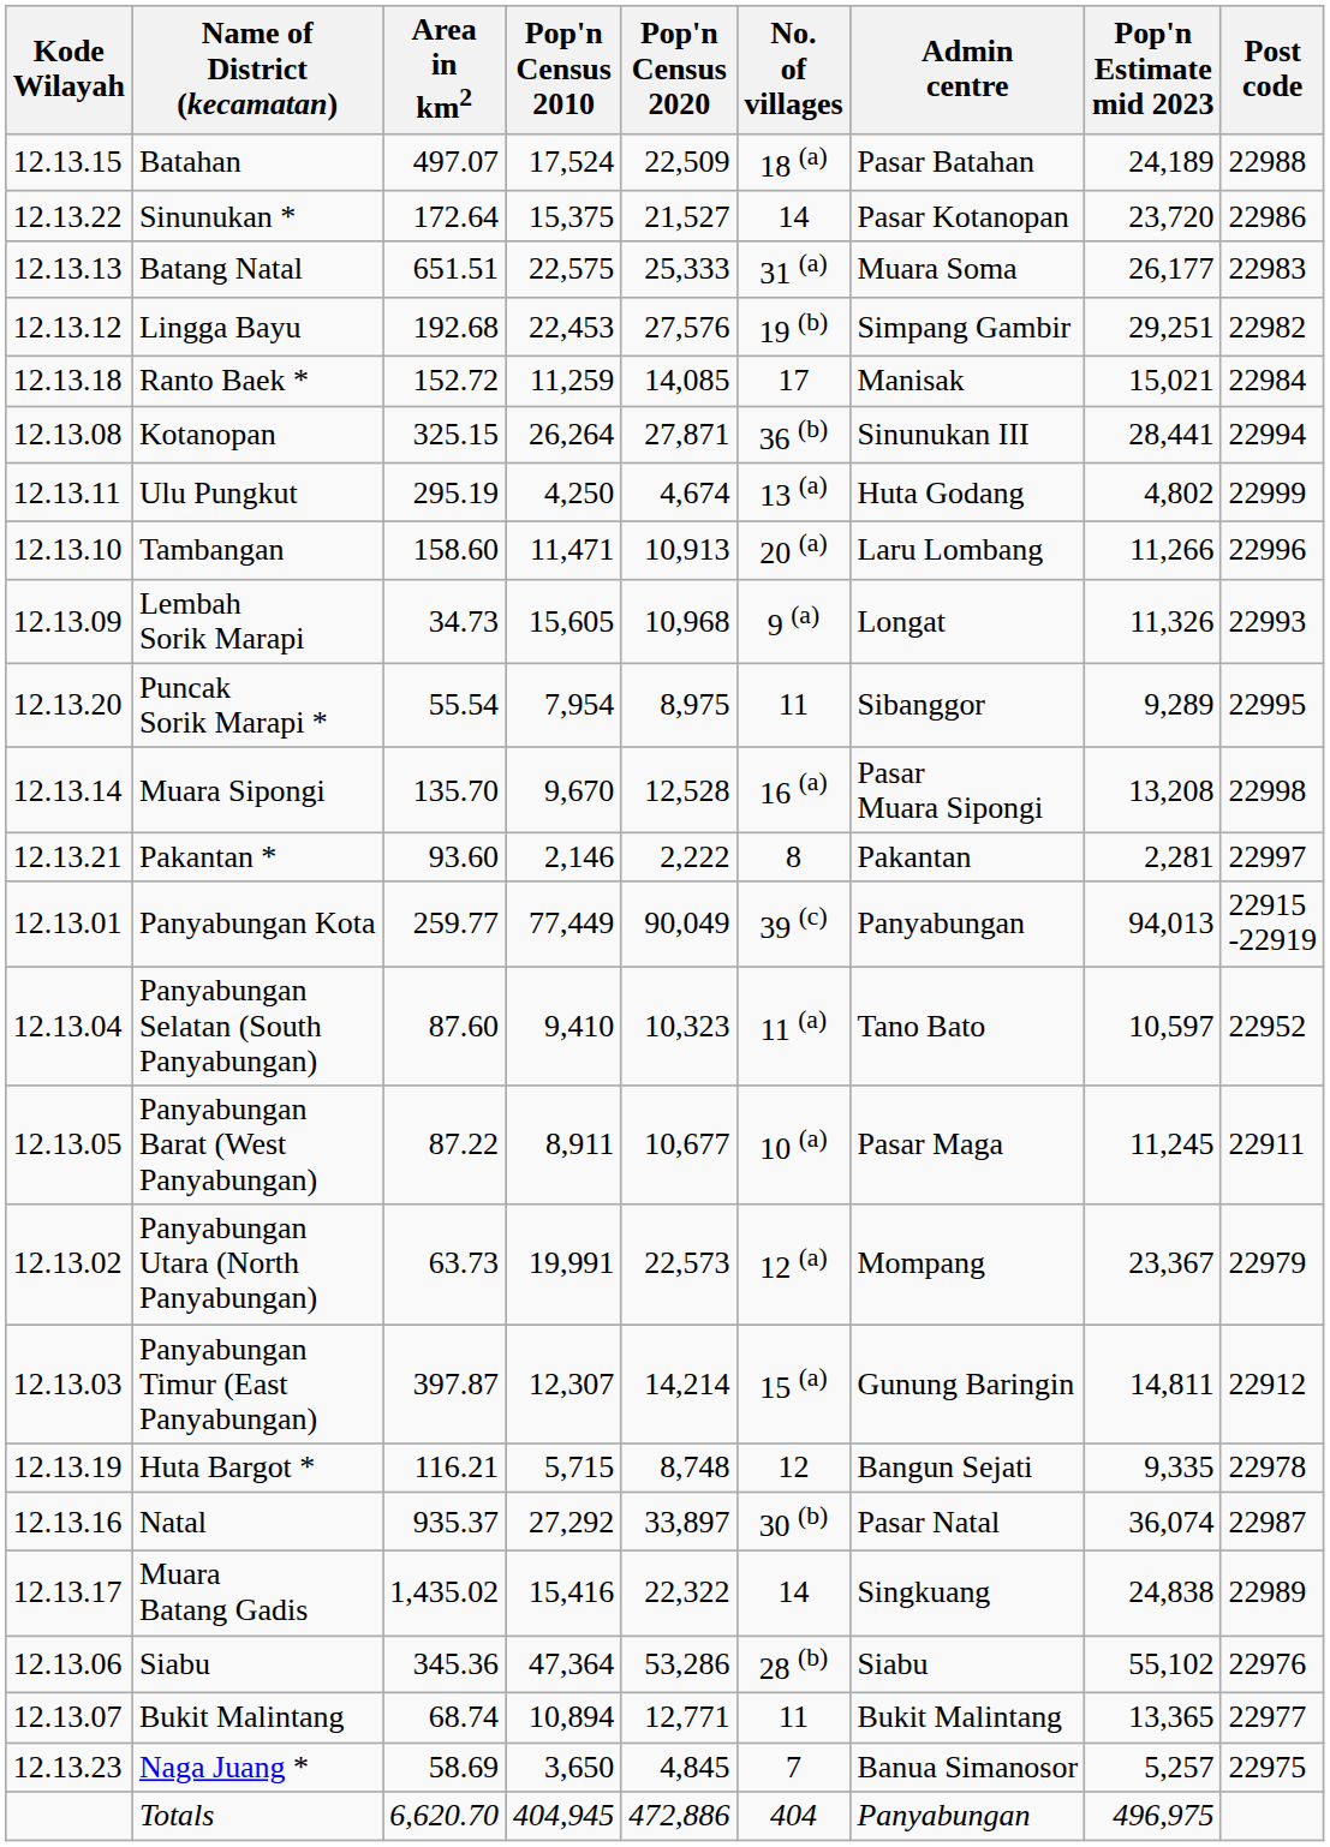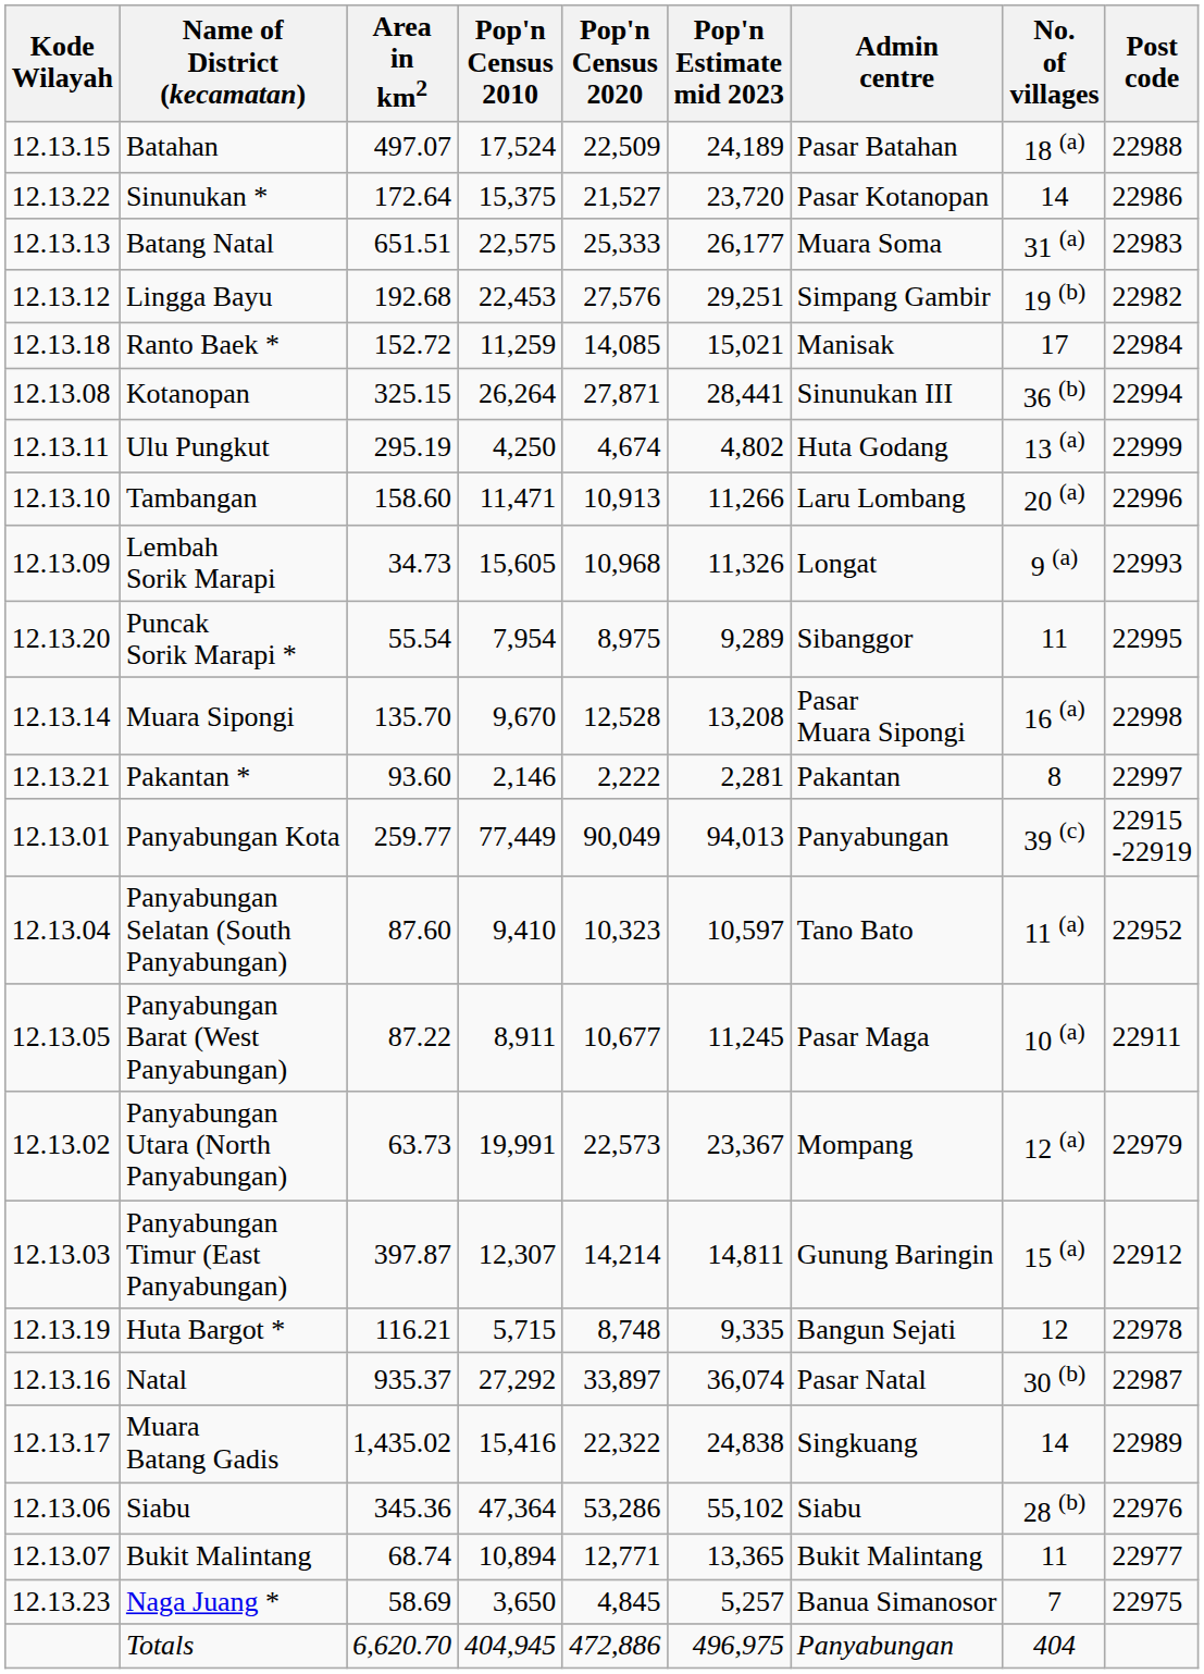columns swapped: Pop'n Estimate mid 2023 <-> No. of villages
